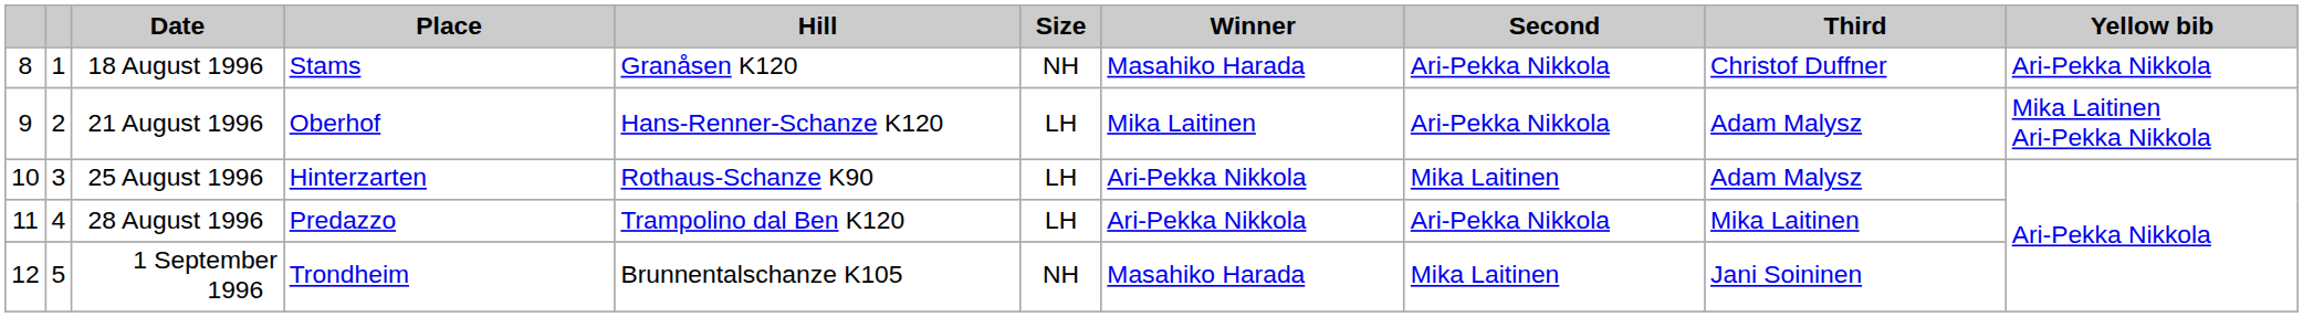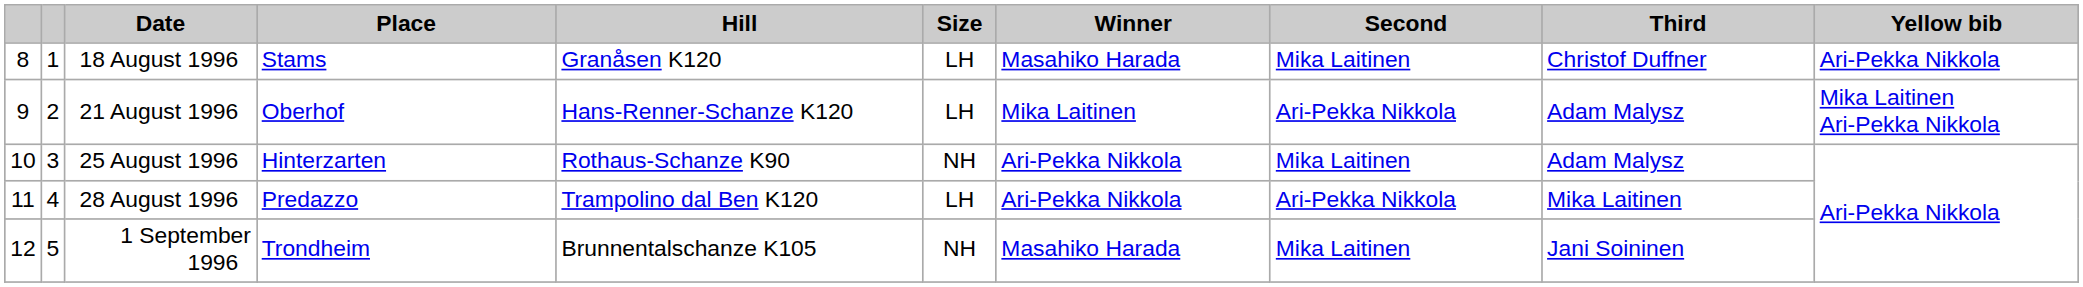18 August 1996 | Size: NH -> LH
18 August 1996 | Second: Ari-Pekka Nikkola -> Mika Laitinen
25 August 1996 | Size: LH -> NH
